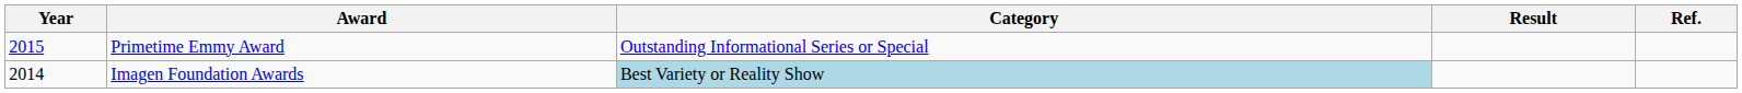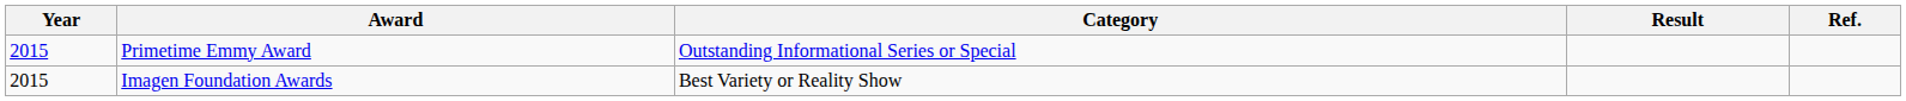Imagen Foundation Awards | Year: 2014 -> 2015
Imagen Foundation Awards | Category: lightblue background -> no background
